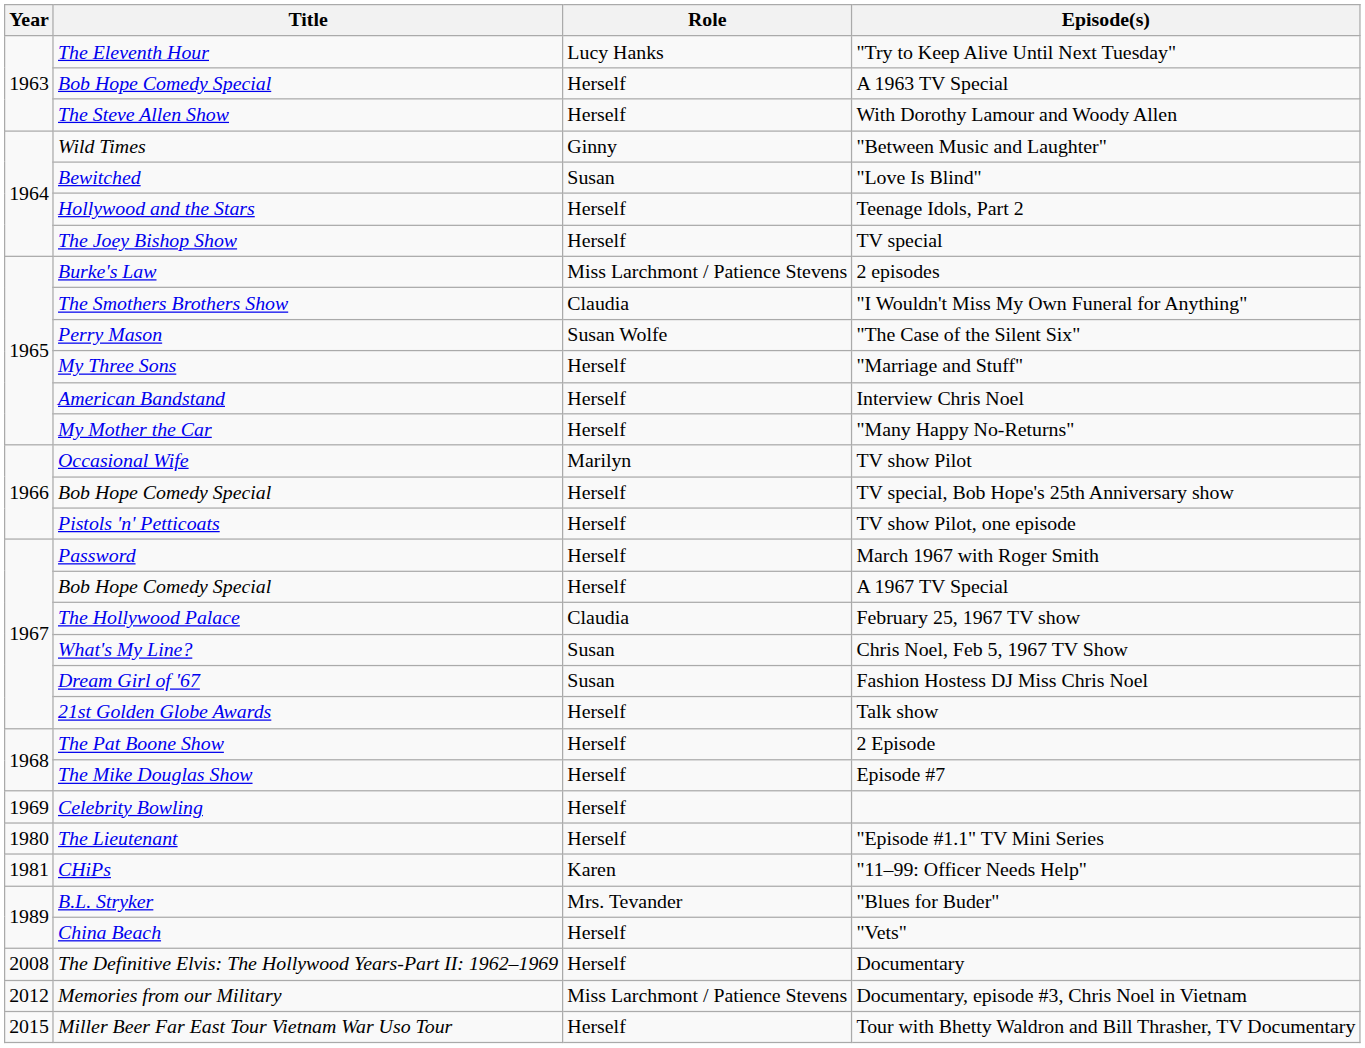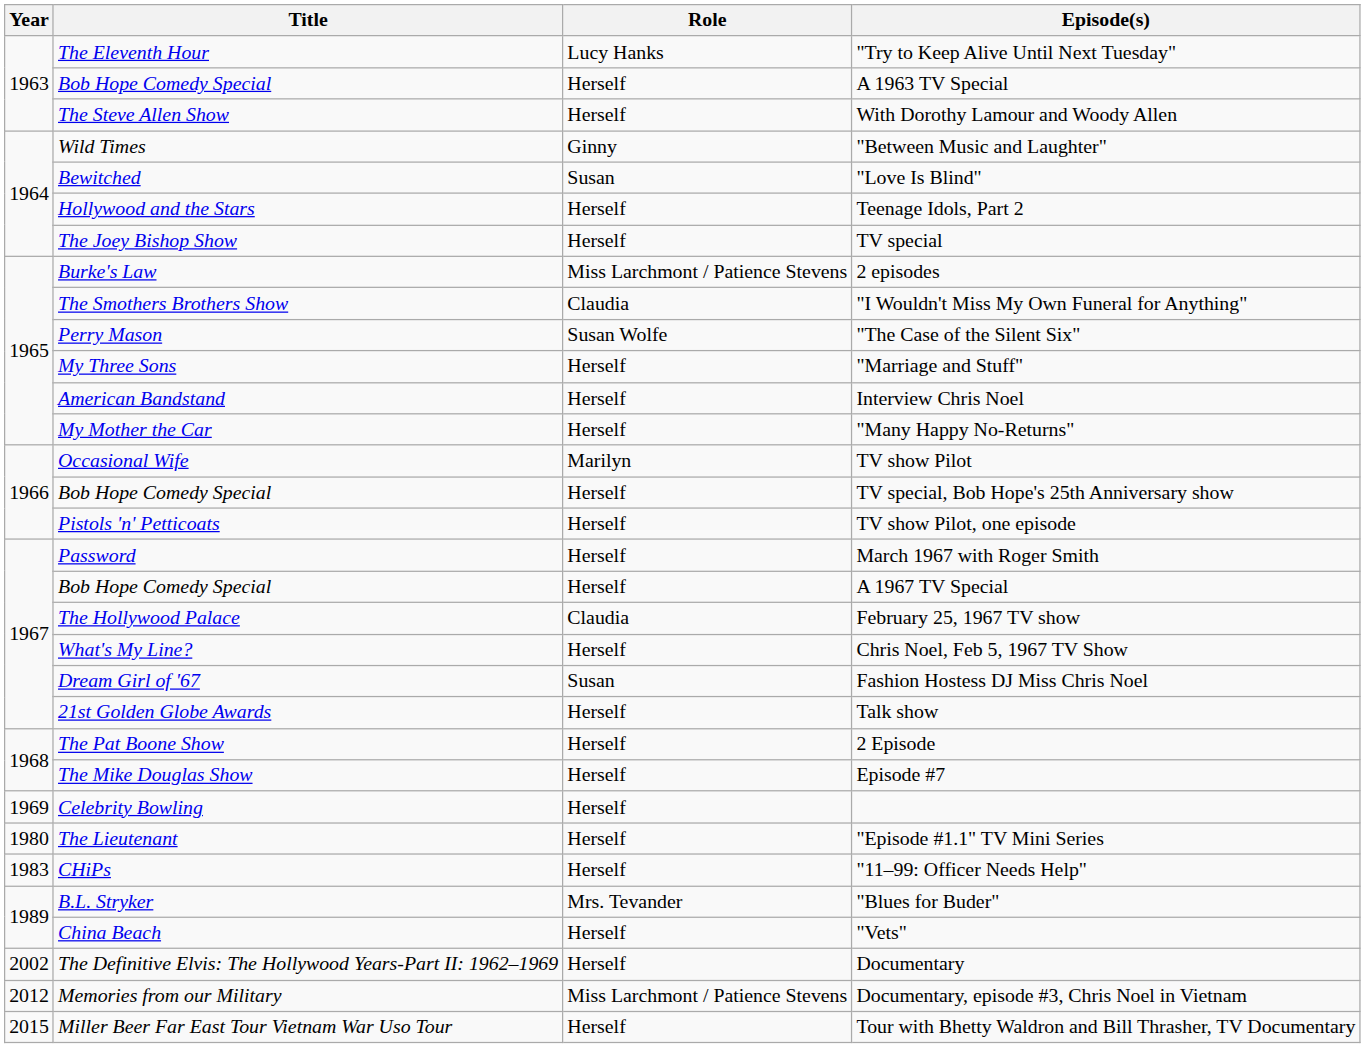Chris Noel, Feb 5, 1967 TV Show | Role: Susan -> Herself
"11–99: Officer Needs Help" | Year: 1981 -> 1983
"11–99: Officer Needs Help" | Role: Karen -> Herself
Documentary | Year: 2008 -> 2002
